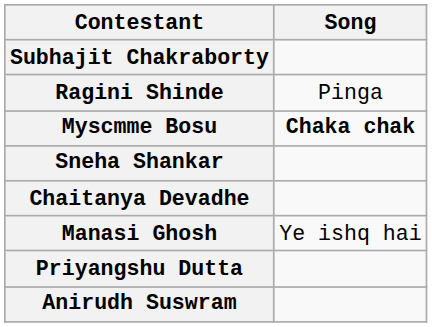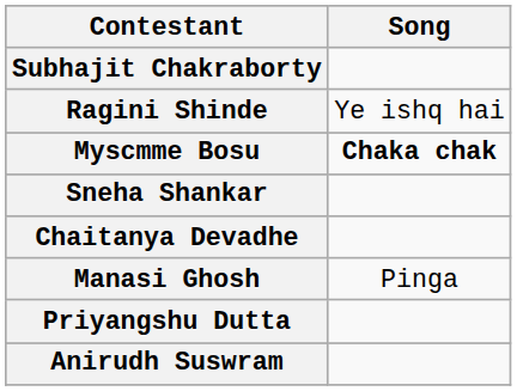Ragini Shinde | Song: Pinga -> Ye ishq hai
Manasi Ghosh | Song: Ye ishq hai -> Pinga
